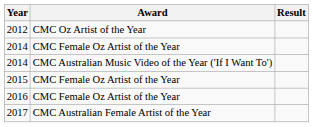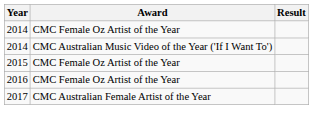- row: 2012 | CMC Oz Artist of the Year
